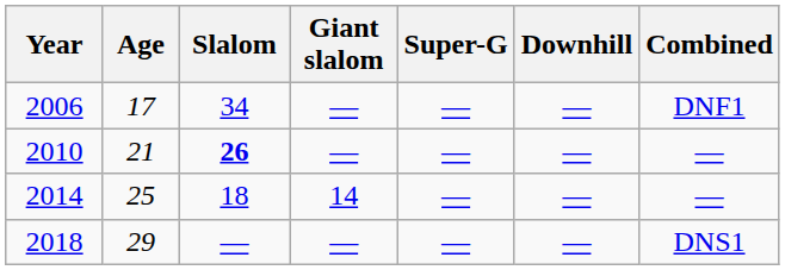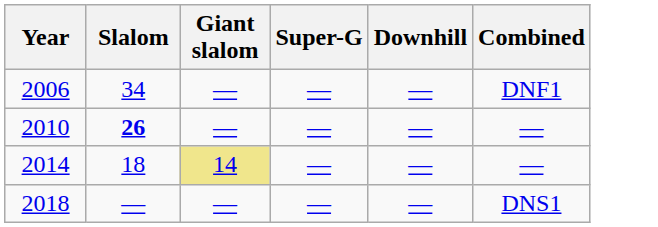- column: Age | 17 | 21 | 25 | 29
2014 | Giant slalom: no background -> khaki background
